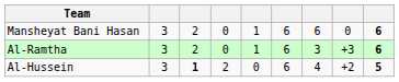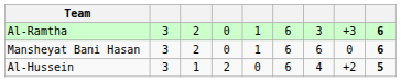rows swapped: Al-Ramtha <-> Mansheyat Bani Hasan
Al-Hussein | column 3: bold -> normal
